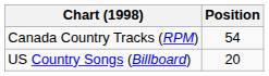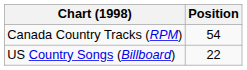US Country Songs (Billboard) | Position: 20 -> 22
